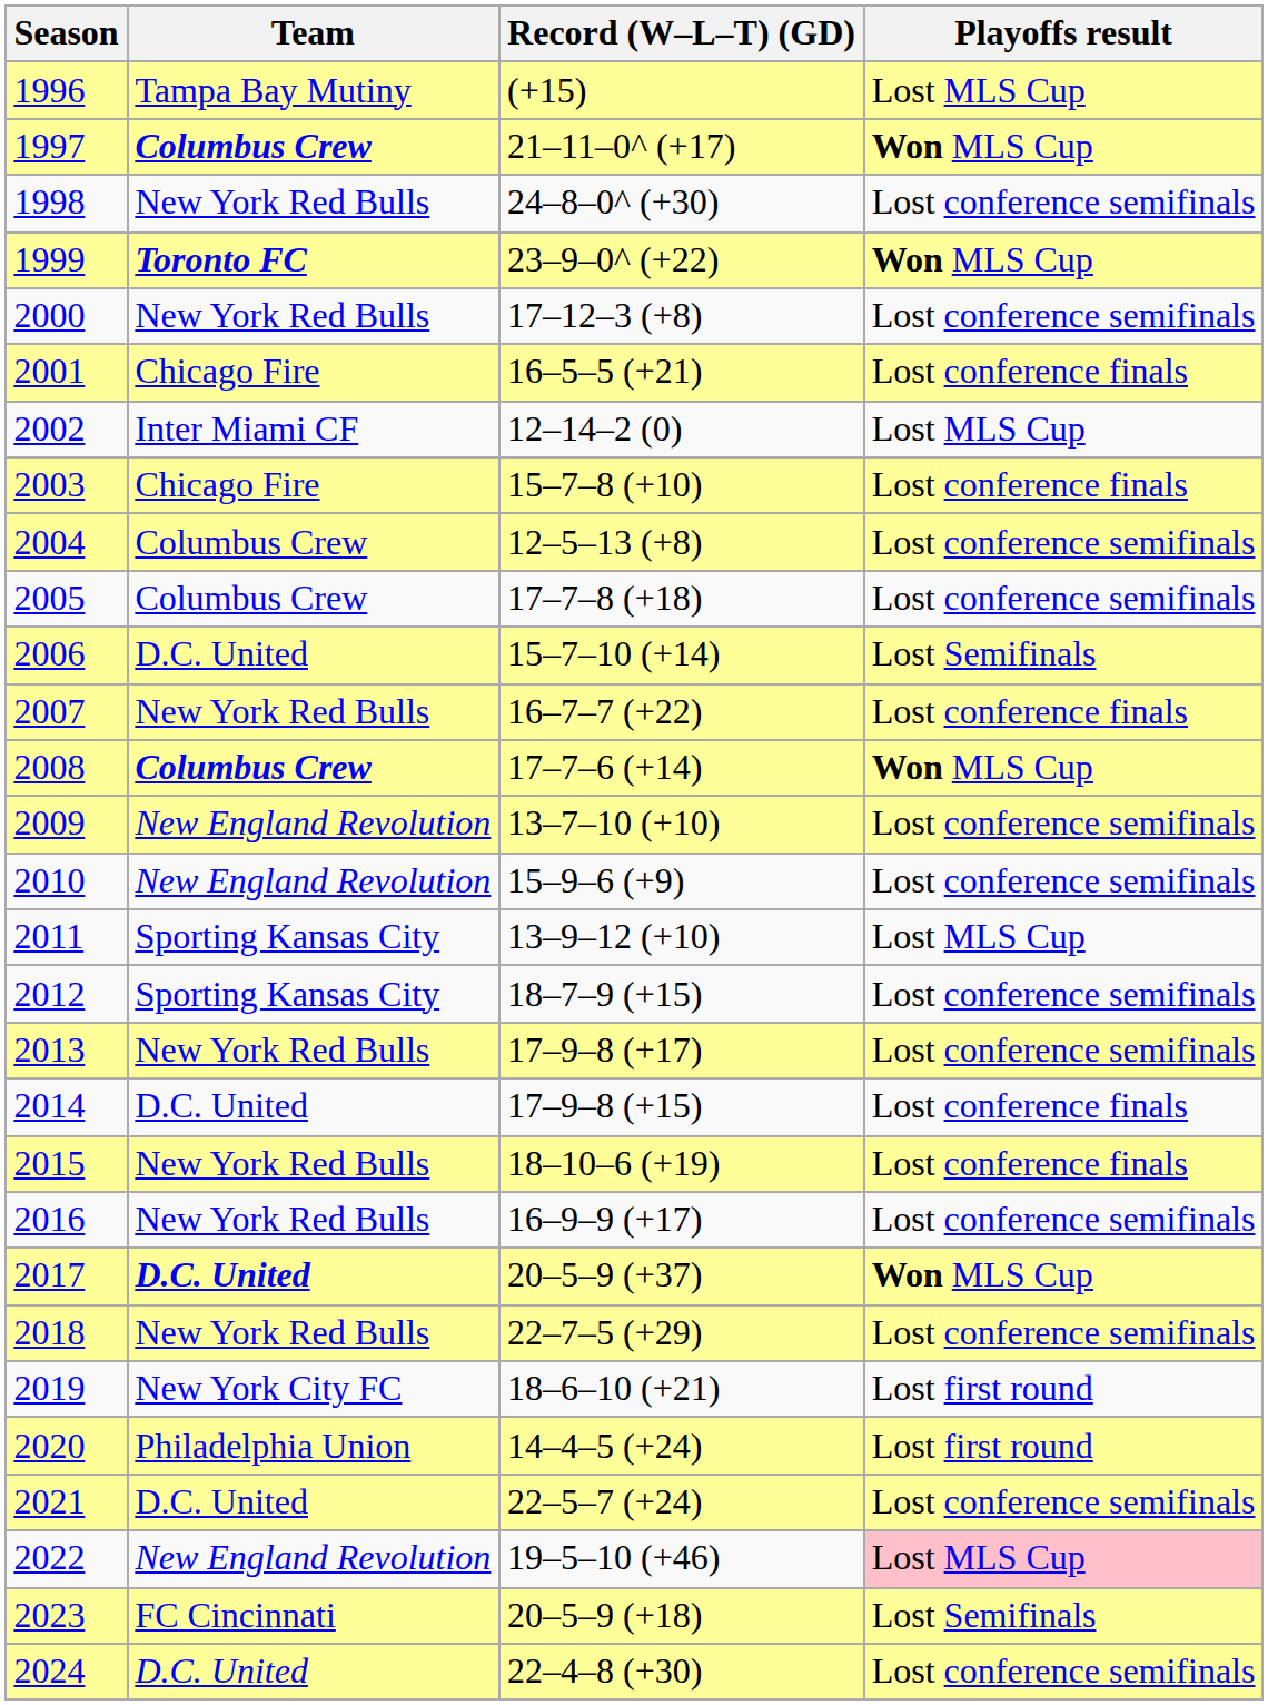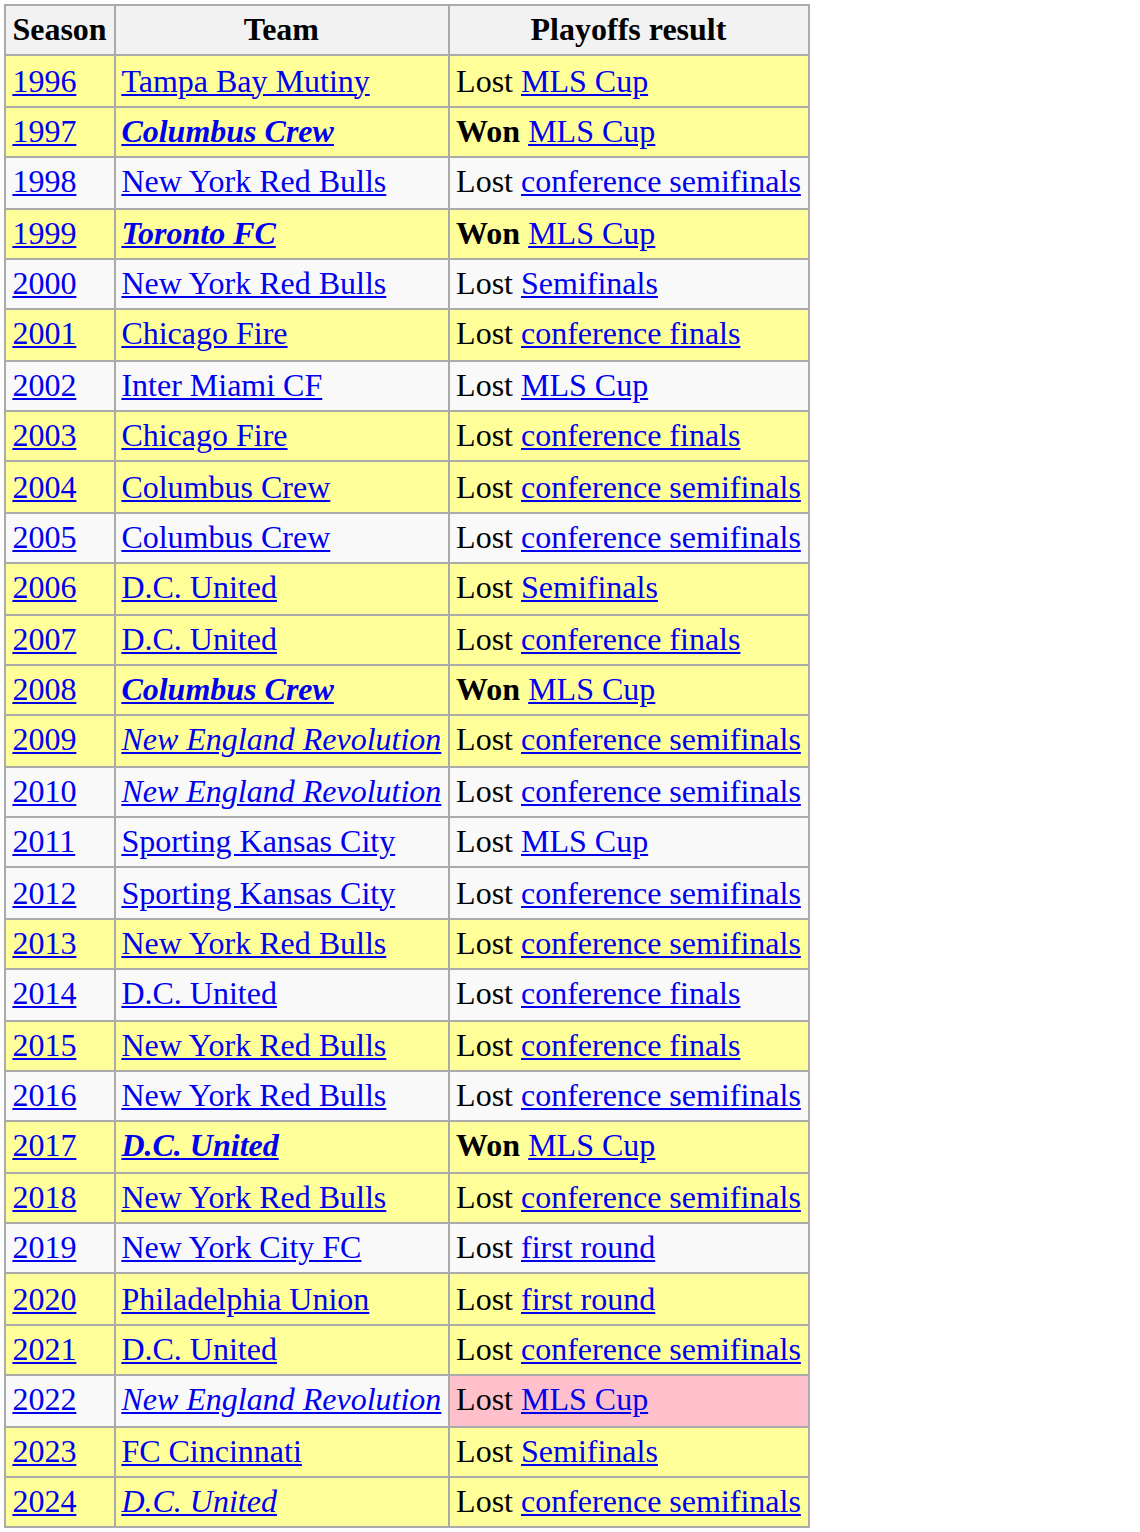- column: Record (W–L–T) (GD) | (+15) | 21–11–0^ (+17) | 24–8–0^ (+30) | 23–9–0^ (+22) | 17–12–3 (+8) | 16–5–5 (+21) | 12–14–2 (0) | 15–7–8 (+10) | 12–5–13 (+8) | 17–7–8 (+18) | 15–7–10 (+14) | 16–7–7 (+22) | 17–7–6 (+14) | 13–7–10 (+10) | 15–9–6 (+9) | 13–9–12 (+10) | 18–7–9 (+15) | 17–9–8 (+17) | 17–9–8 (+15) | 18–10–6 (+19) | 16–9–9 (+17) | 20–5–9 (+37) | 22–7–5 (+29) | 18–6–10 (+21) | 14–4–5 (+24) | 22–5–7 (+24) | 19–5–10 (+46) | 20–5–9 (+18) | 22–4–8 (+30)
2000 | Playoffs result: Lost conference semifinals -> Lost Semifinals
2007 | Team: New York Red Bulls -> D.C. United
